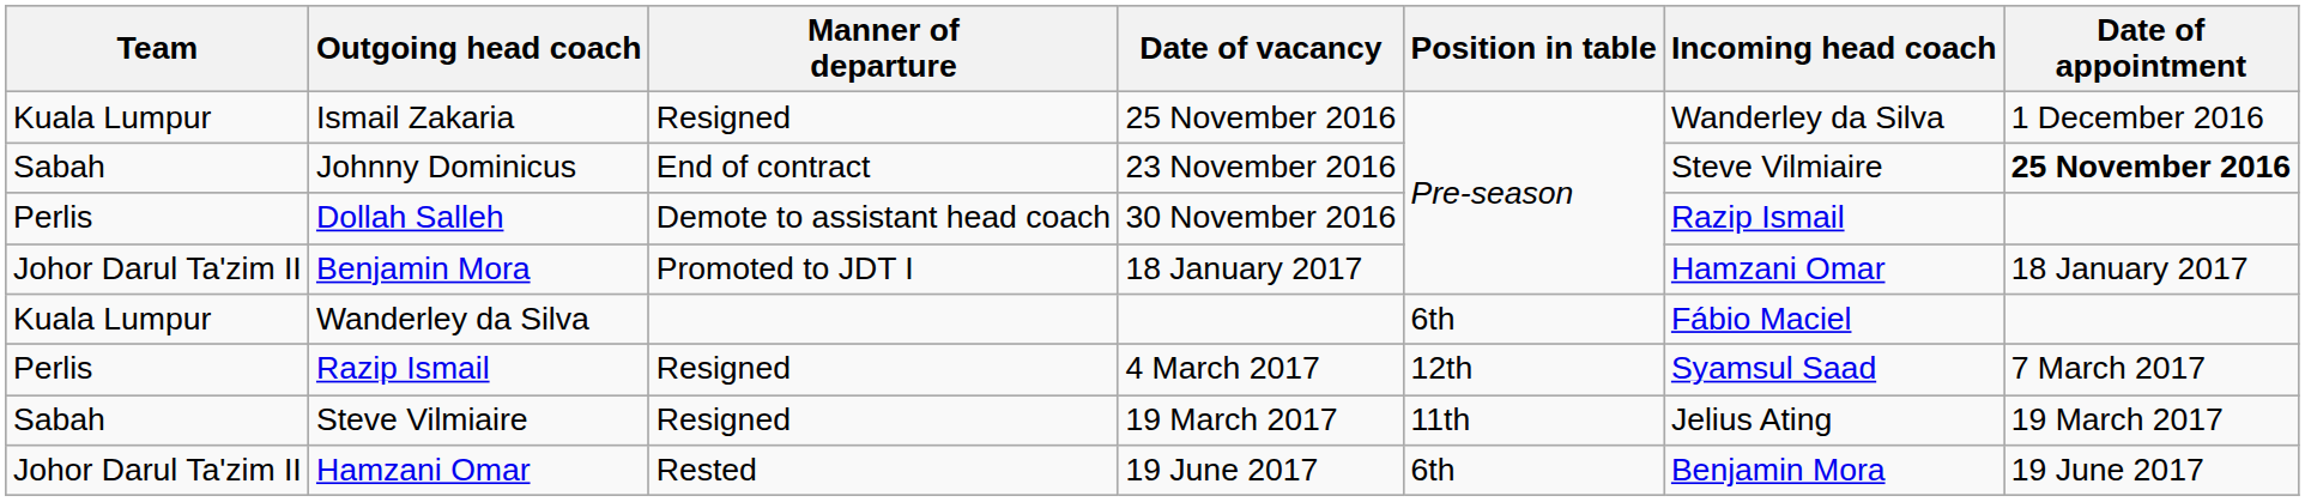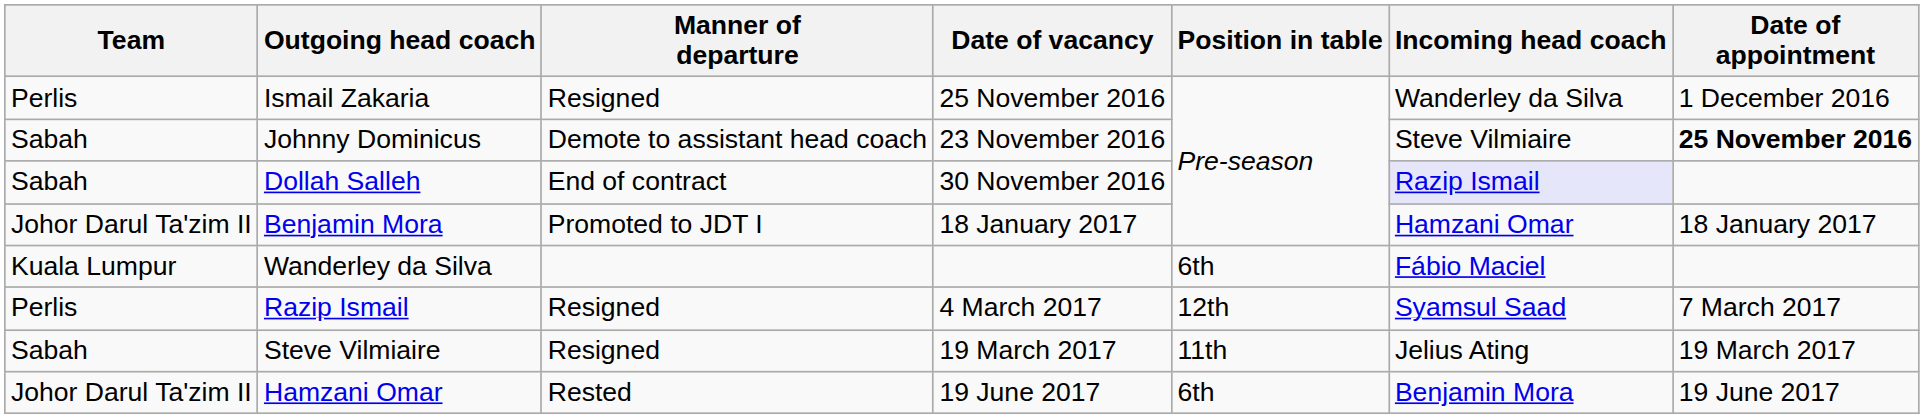Ismail Zakaria | Team: Kuala Lumpur -> Perlis
Johnny Dominicus | Manner of departure: End of contract -> Demote to assistant head coach
Dollah Salleh | Team: Perlis -> Sabah
Dollah Salleh | Manner of departure: Demote to assistant head coach -> End of contract
Dollah Salleh | Incoming head coach: no background -> lavender background
